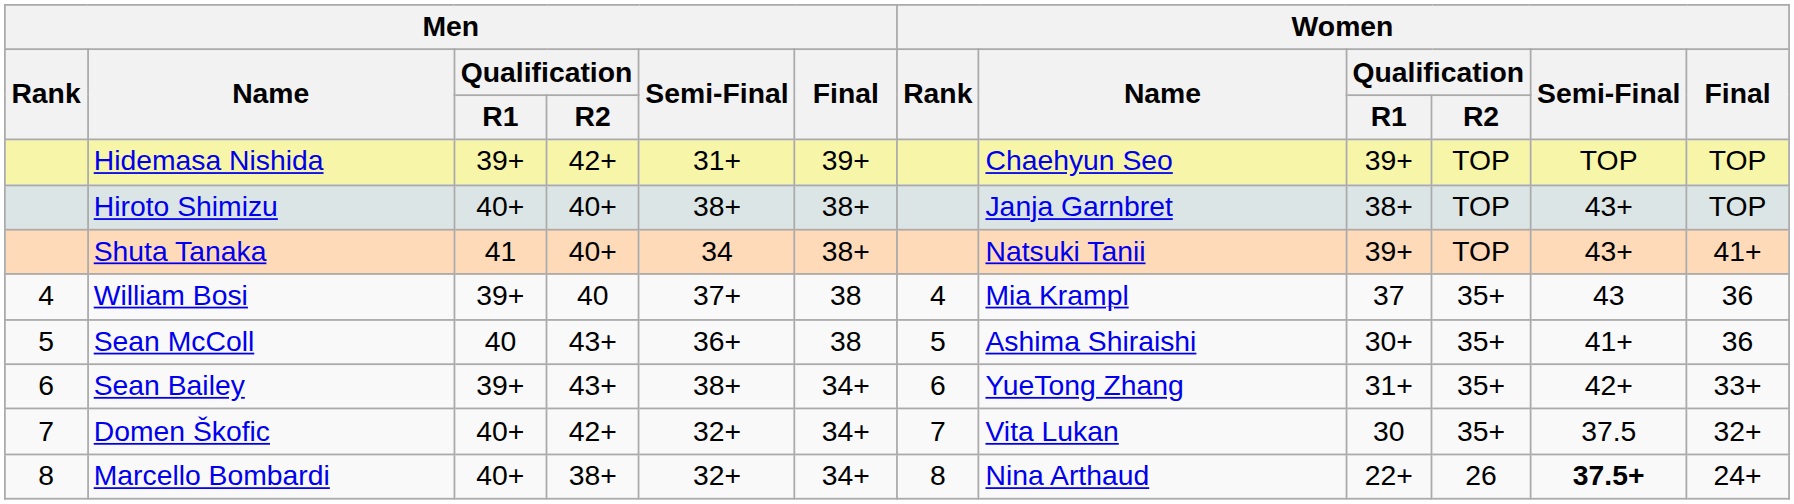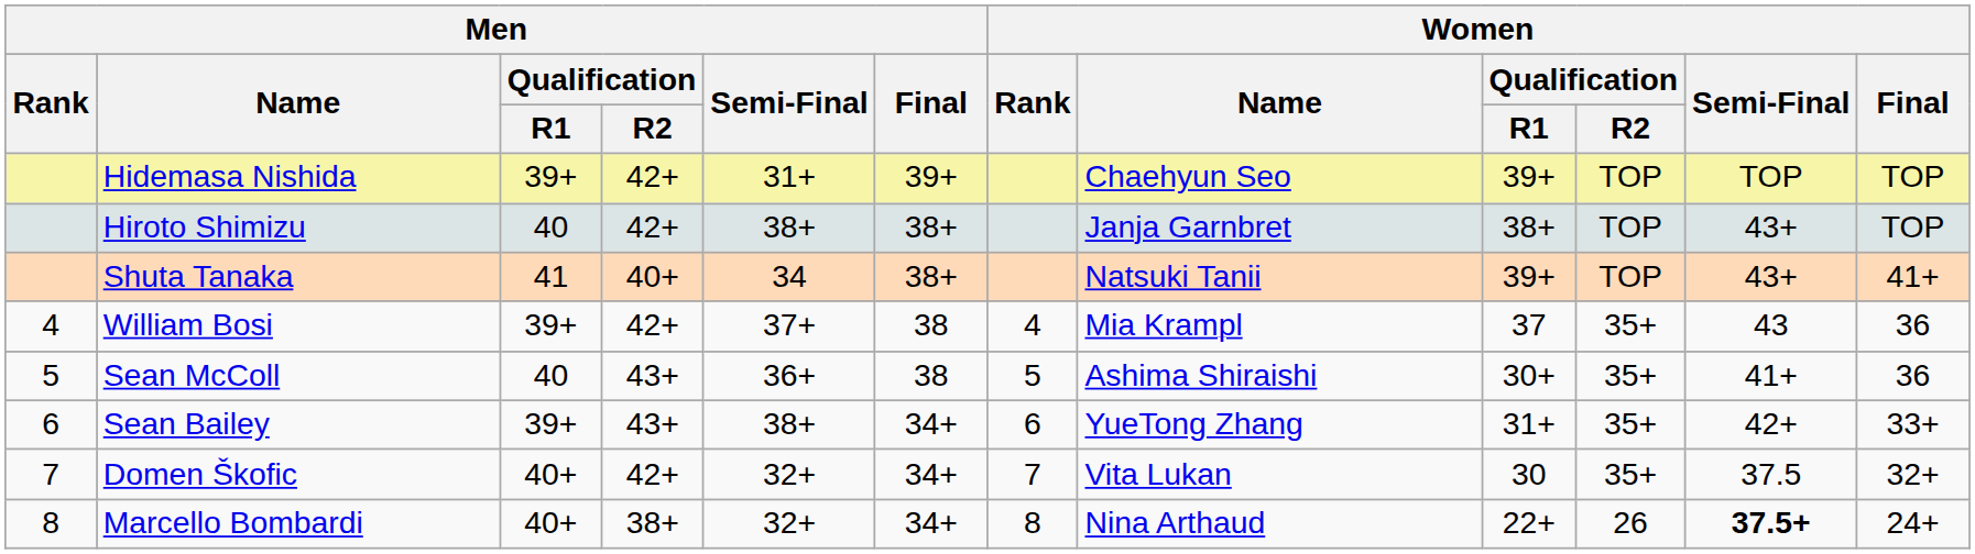Hiroto Shimizu | Men / Qualification / R1: 40+ -> 40
Hiroto Shimizu | Men / Qualification / R2: 40+ -> 42+
William Bosi | Men / Qualification / R2: 40 -> 42+
